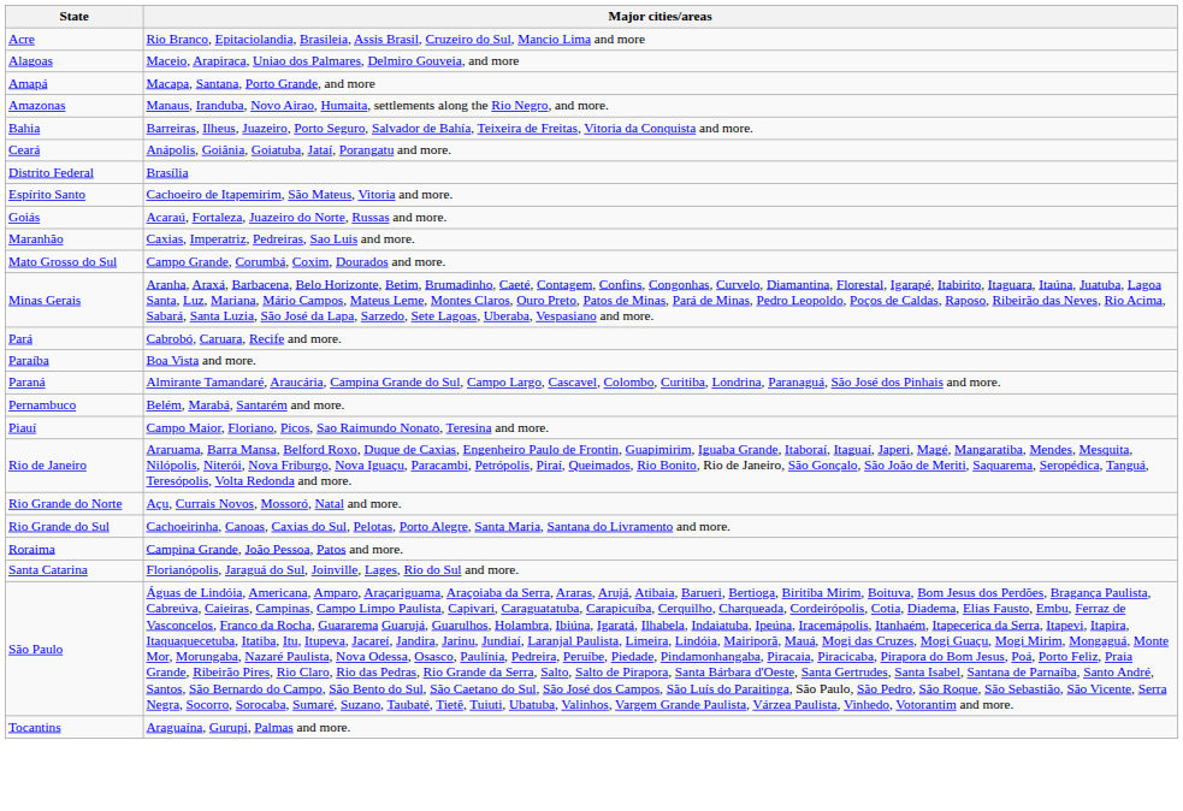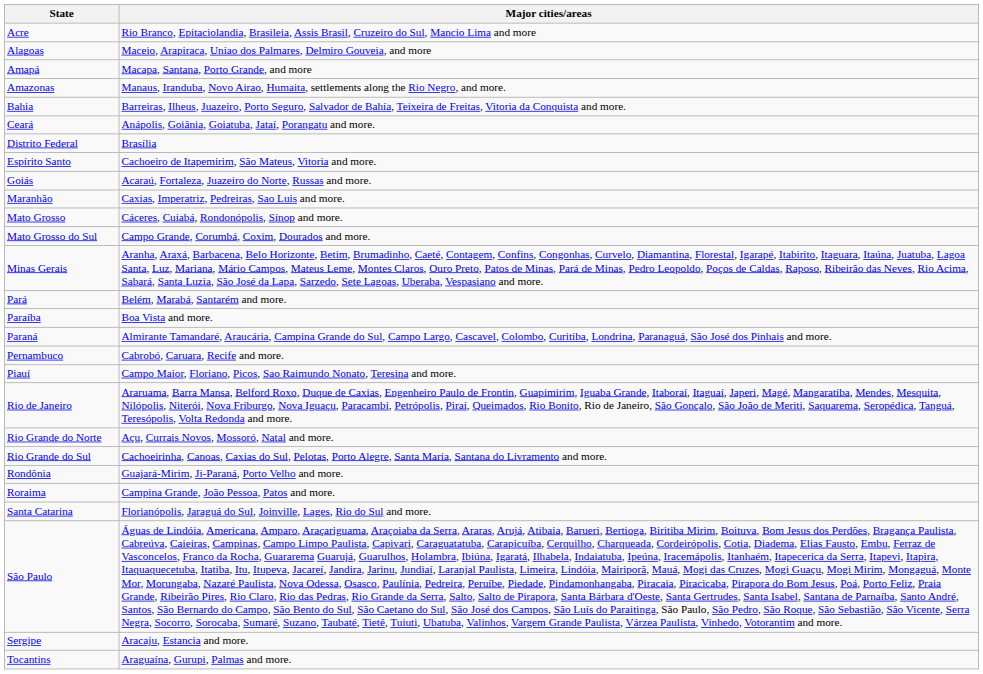+ row: Mato Grosso | Cáceres, Cuiabá, Rondonópolis, Sinop and more.
Pará | Major cities/areas: Cabrobó, Caruara, Recife and more. -> Belém, Marabá, Santarém and more.
Pernambuco | Major cities/areas: Belém, Marabá, Santarém and more. -> Cabrobó, Caruara, Recife and more.
+ row: Rondônia | Guajará-Mirim, Ji-Paraná, Porto Velho and more.
+ row: Sergipe | Aracaju, Estancia and more.
